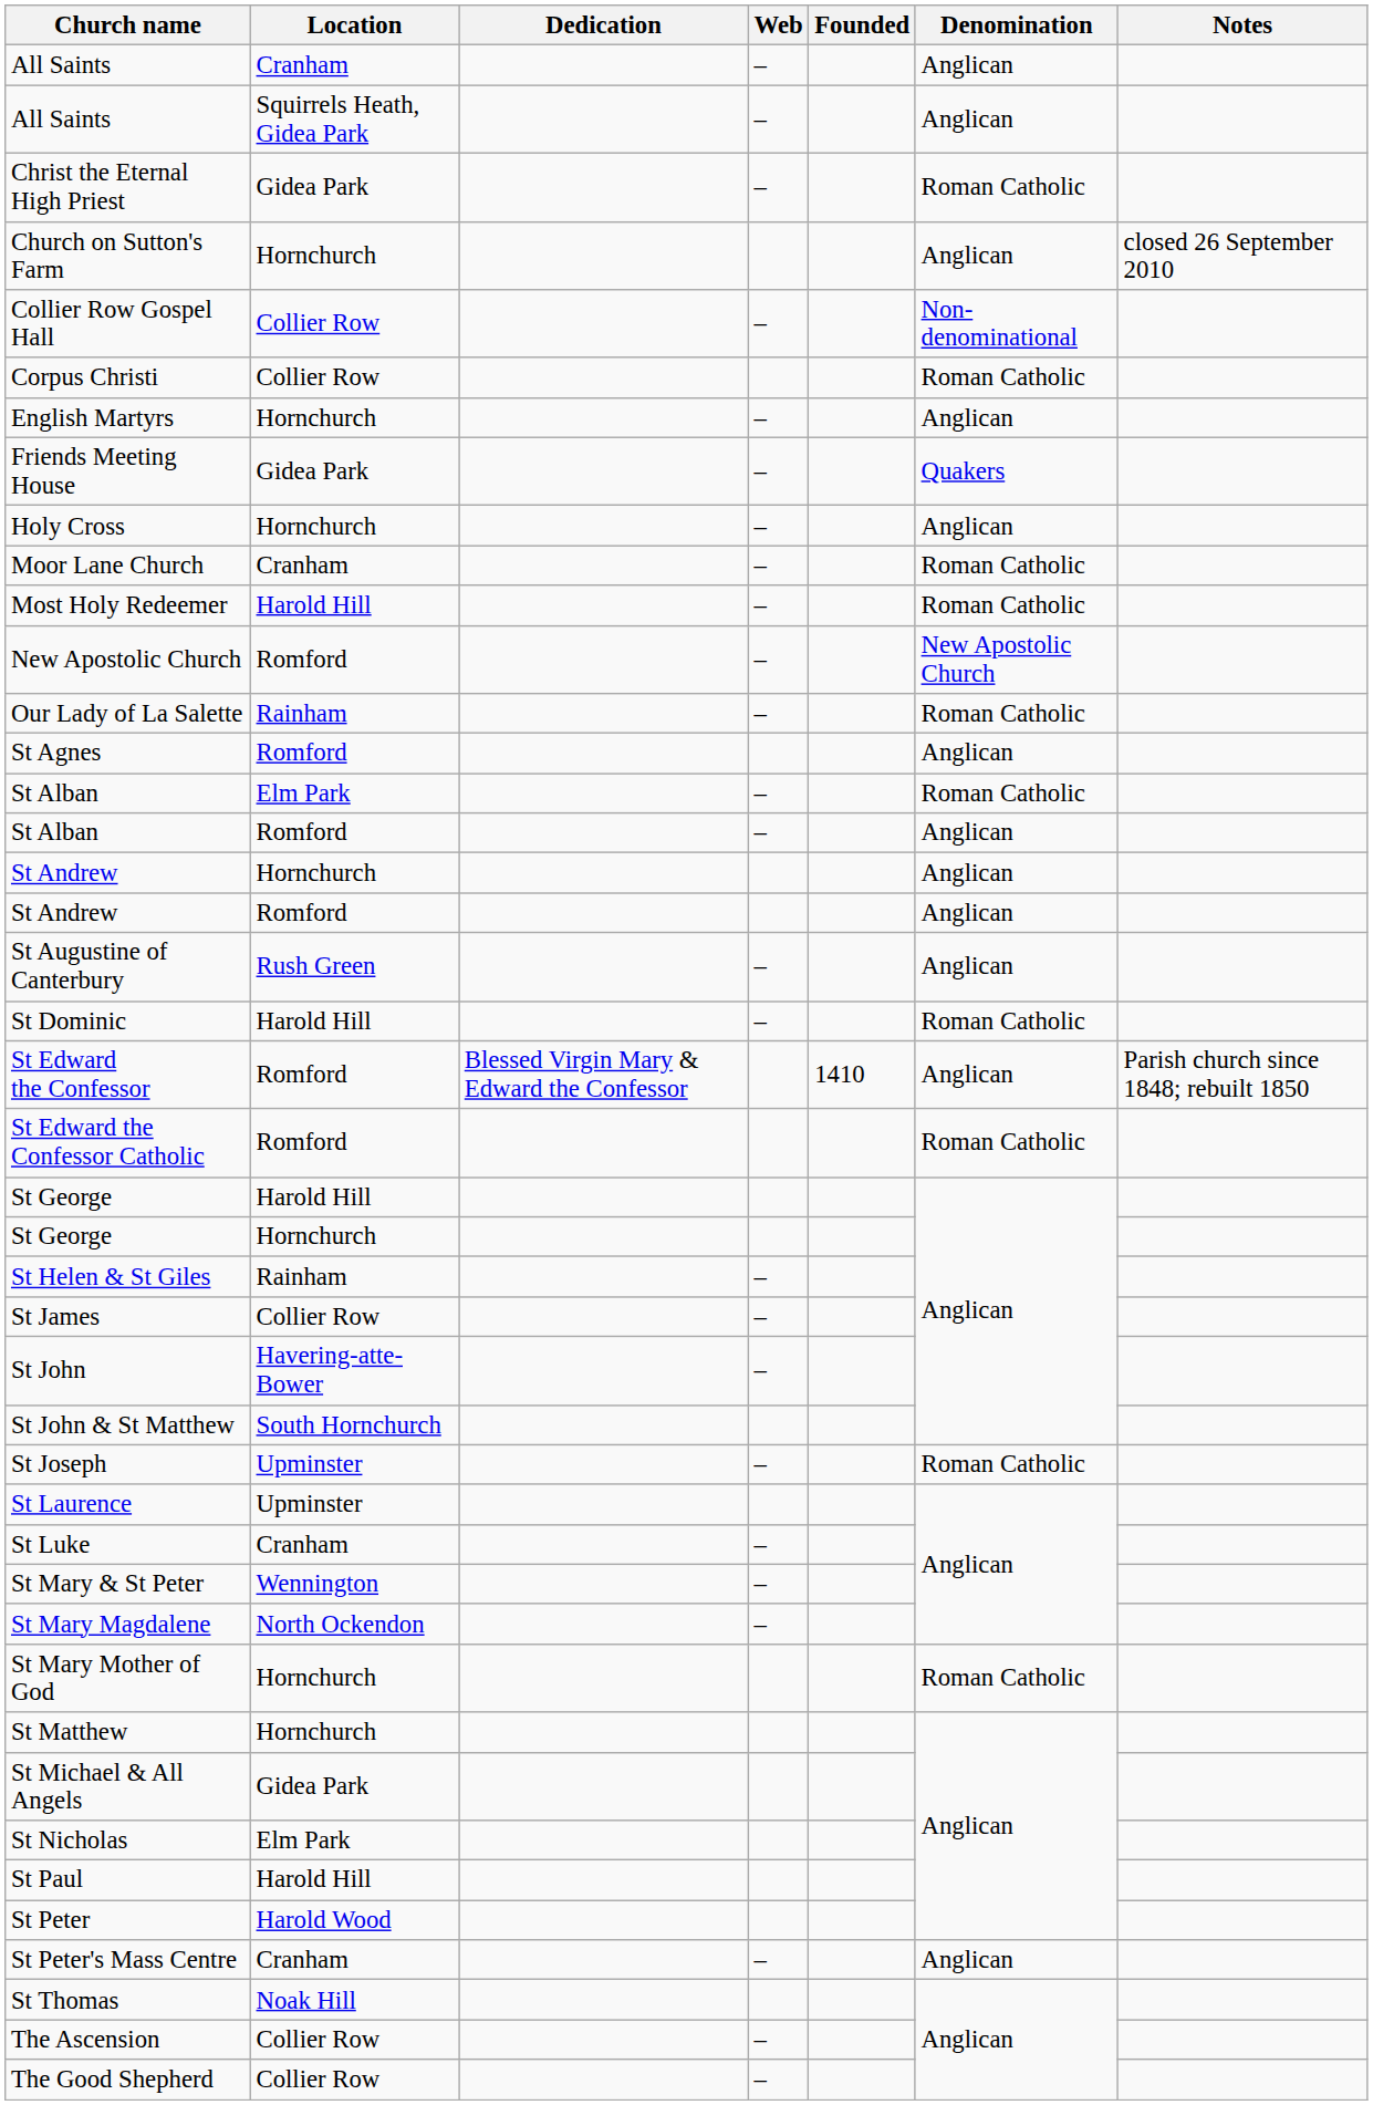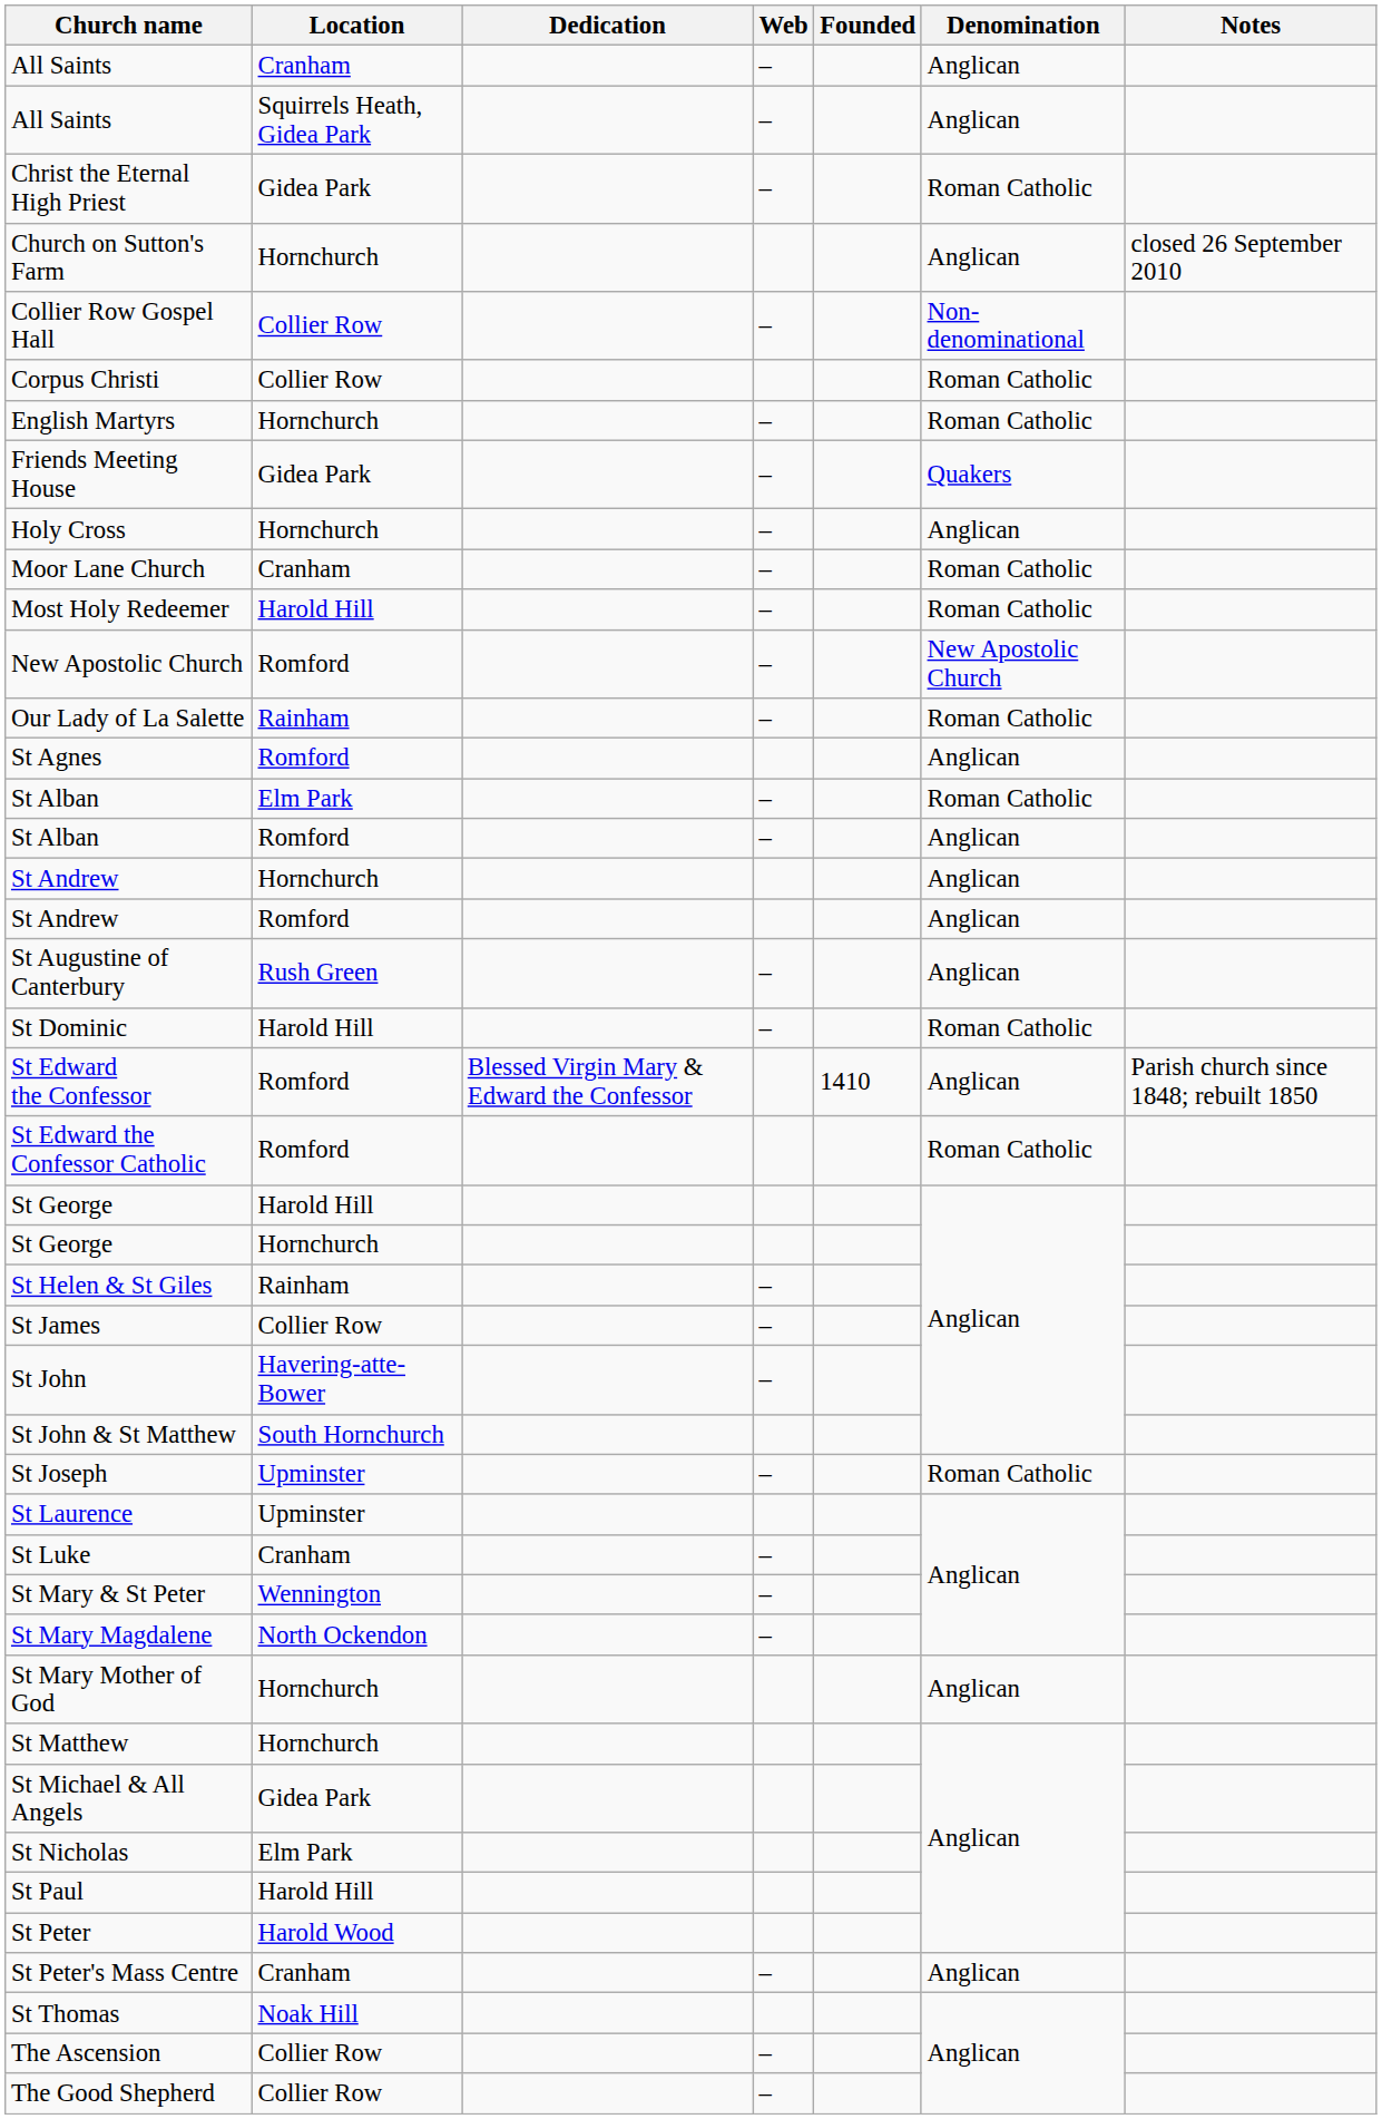English Martyrs | Denomination: Anglican -> Roman Catholic
St Mary Mother of God | Denomination: Roman Catholic -> Anglican
